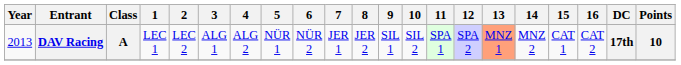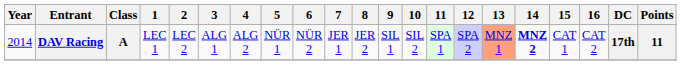DAV Racing | Year: 2013 -> 2014
DAV Racing | 14: normal -> bold
DAV Racing | Points: 10 -> 11
